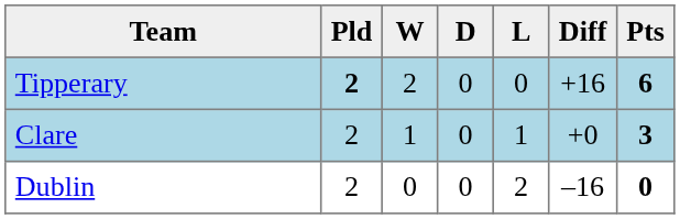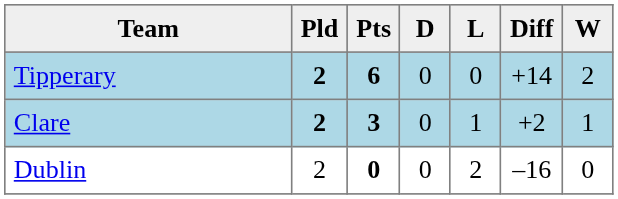columns swapped: W <-> Pts
Tipperary | Diff: +16 -> +14
Clare | Pld: normal -> bold
Clare | Diff: +0 -> +2
